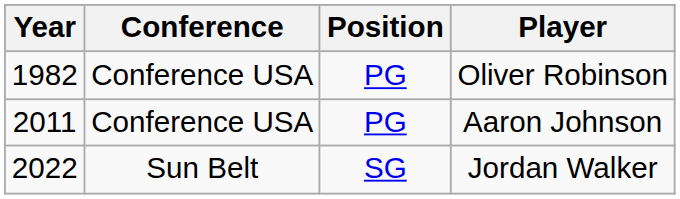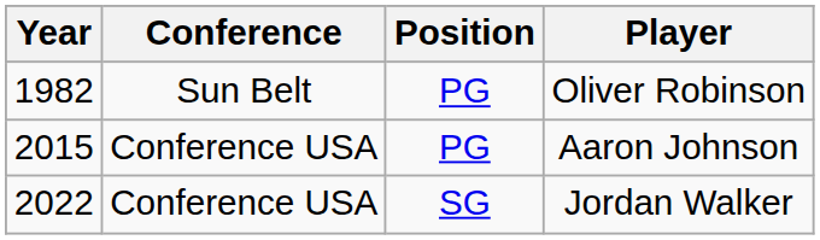Oliver Robinson | Conference: Conference USA -> Sun Belt
Aaron Johnson | Year: 2011 -> 2015
Jordan Walker | Conference: Sun Belt -> Conference USA
